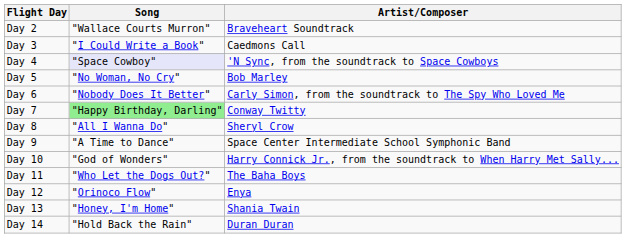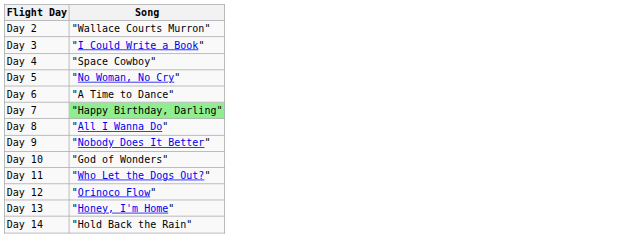- column: Artist/Composer | Braveheart Soundtrack | Caedmons Call | 'N Sync, from the soundtrack to Space Cowboys | Bob Marley | Carly Simon, from the soundtrack to The Spy Who Loved Me | Conway Twitty | Sheryl Crow | Space Center Intermediate School Symphonic Band | Harry Connick Jr., from the soundtrack to When Harry Met Sally... | The Baha Boys | Enya | Shania Twain | Duran Duran
Day 4 | Song: lavender background -> no background
Day 6 | Song: "Nobody Does It Better" -> "A Time to Dance"
Day 9 | Song: "A Time to Dance" -> "Nobody Does It Better"
